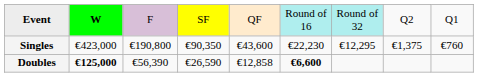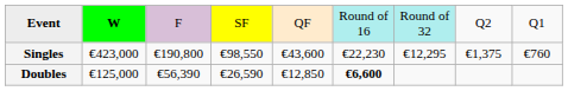Singles | column 4: €90,350 -> €98,550
Doubles | column 2: bold -> normal
Doubles | column 5: €12,858 -> €12,850
